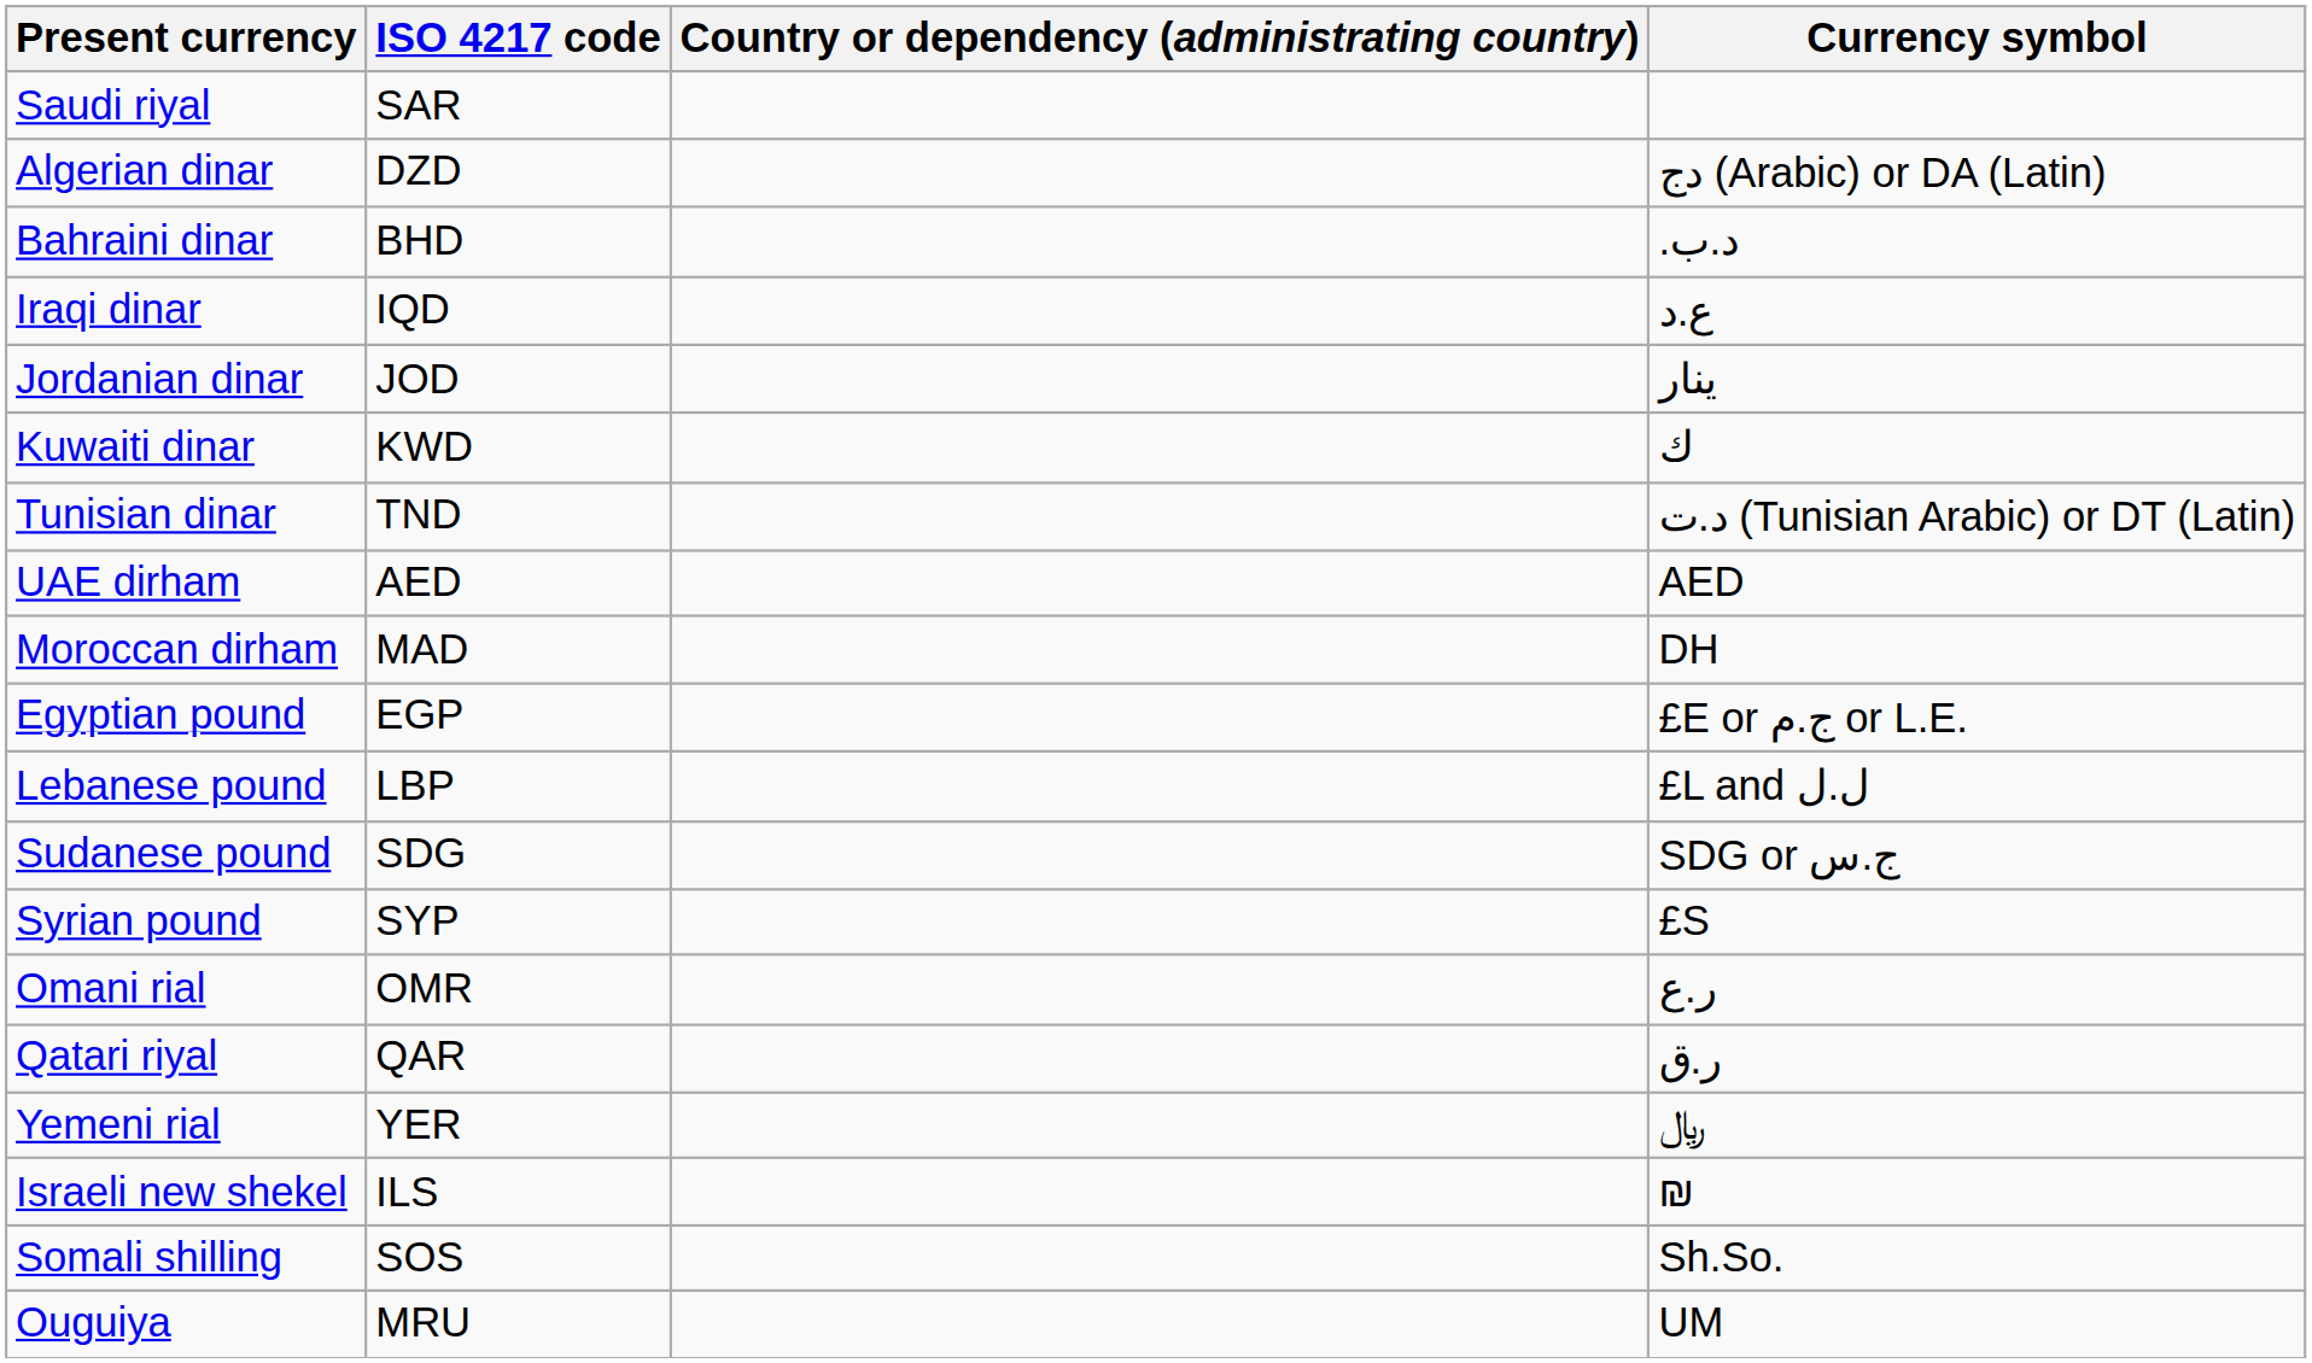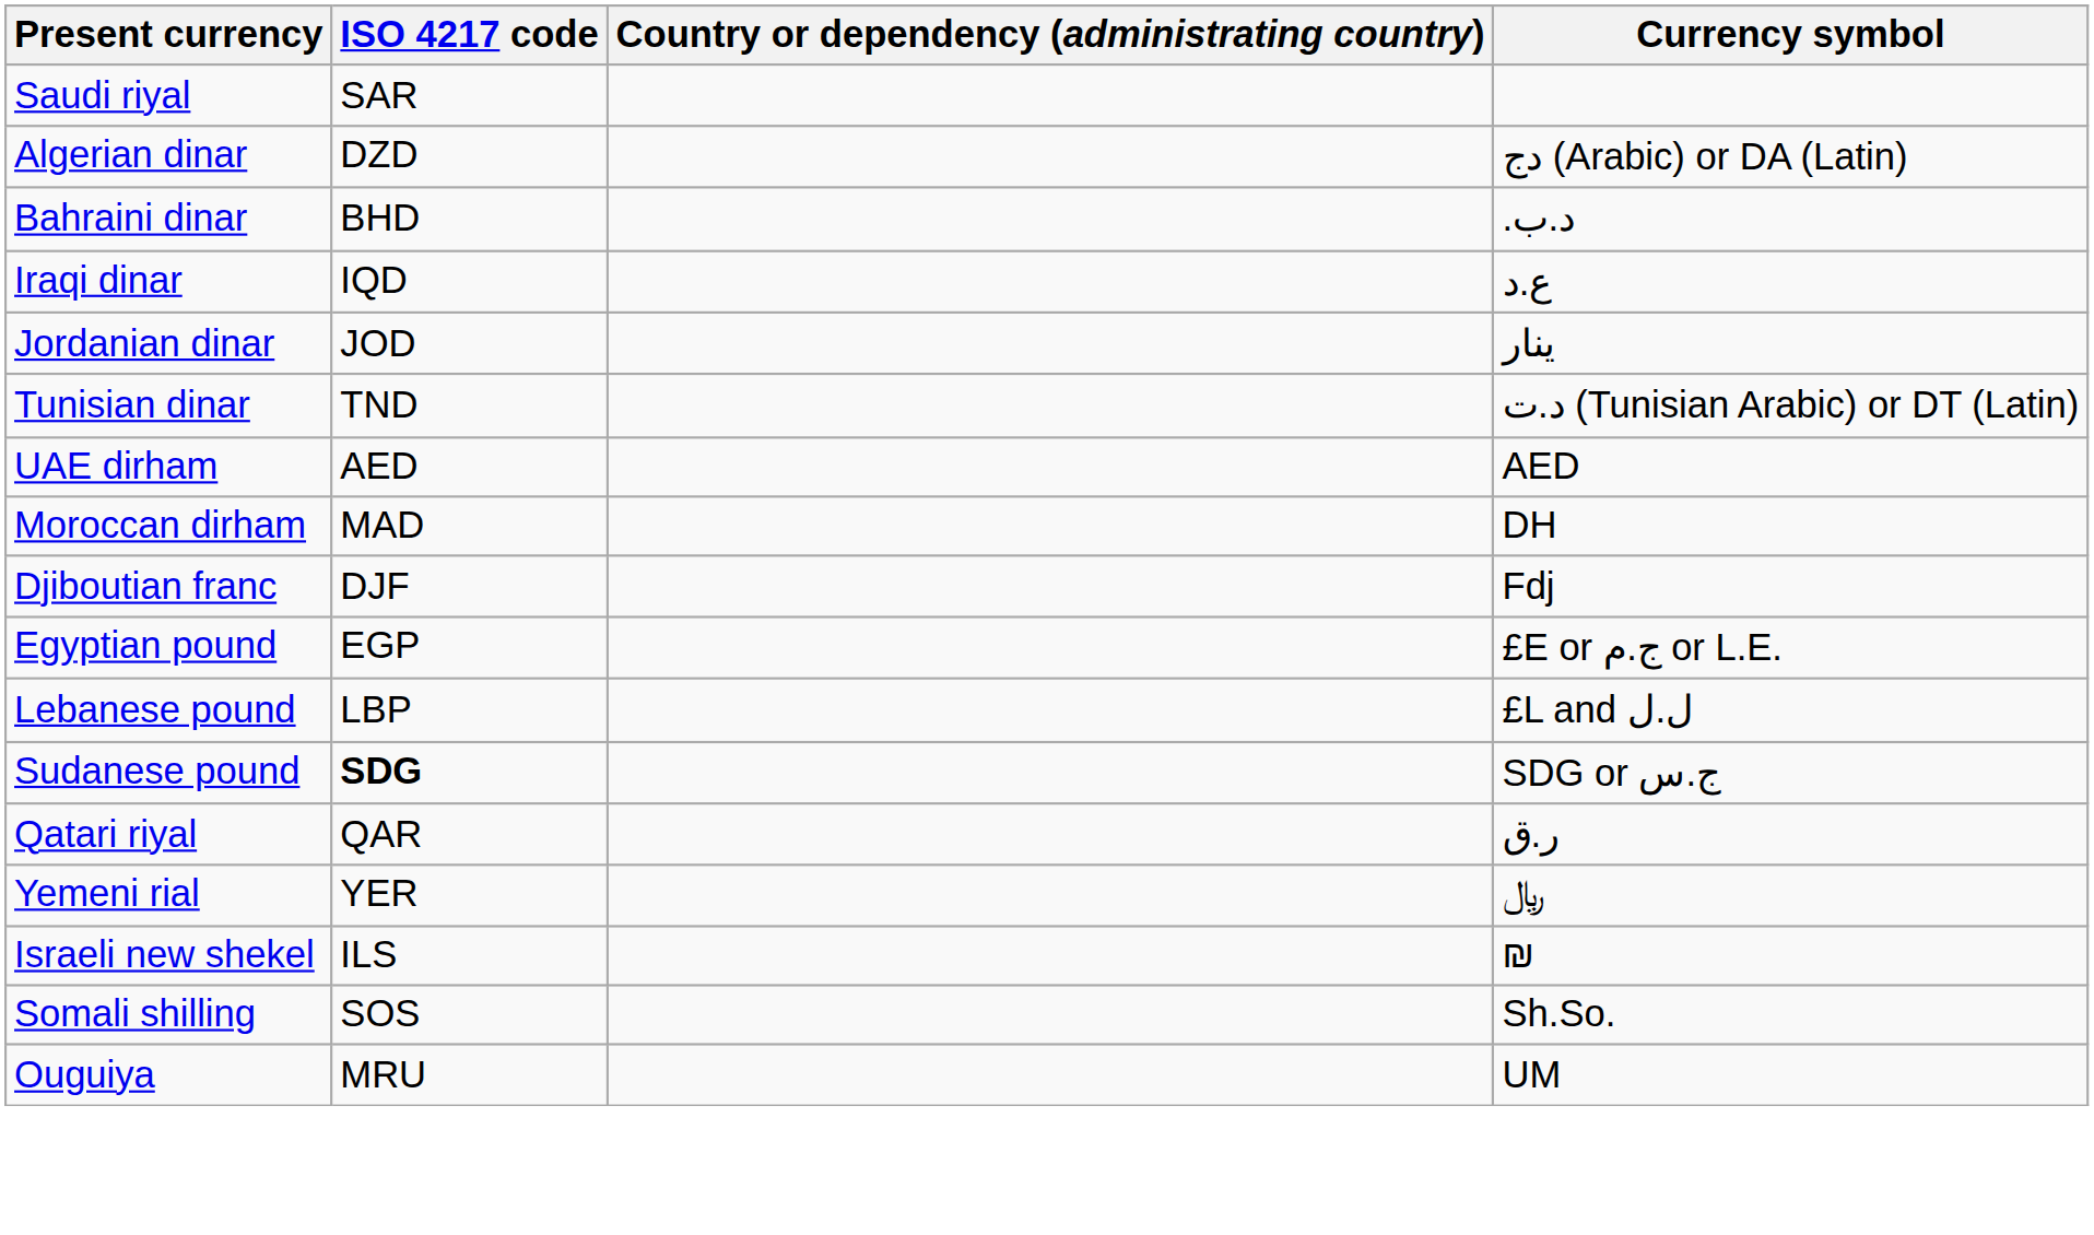- row: Kuwaiti dinar | KWD | ك
+ row: Djiboutian franc | DJF | Fdj
Sudanese pound | ISO 4217 code: normal -> bold
- row: Syrian pound | SYP | £S
- row: Omani rial | OMR | ر.ع
